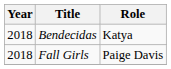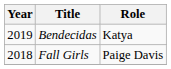Bendecidas | Year: 2018 -> 2019
